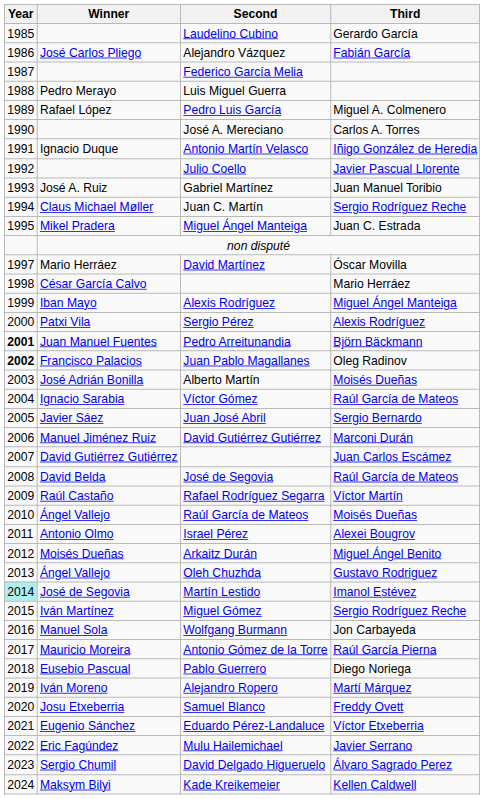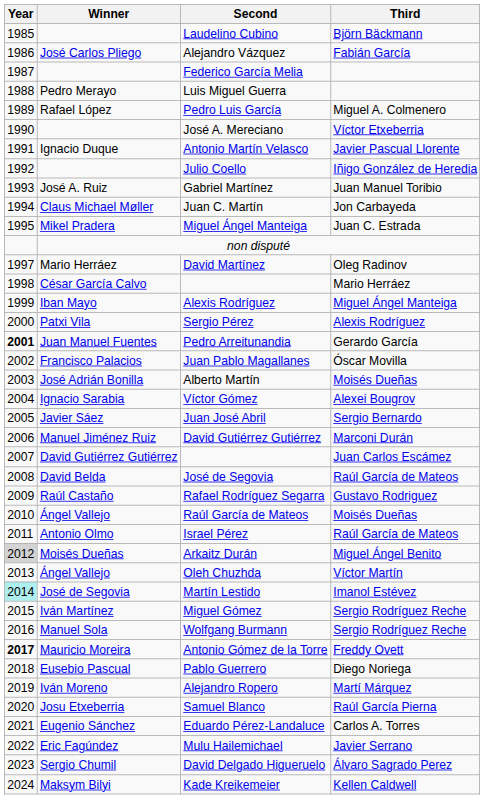Laudelino Cubino | Third: Gerardo García -> Björn Bäckmann
José A. Mereciano | Third: Carlos A. Torres -> Víctor Etxeberria
Antonio Martín Velasco | Third: Iñigo González de Heredia -> Javier Pascual Llorente
Julio Coello | Third: Javier Pascual Llorente -> Iñigo González de Heredia
Juan C. Martín | Third: Sergio Rodríguez Reche -> Jon Carbayeda
David Martínez | Third: Óscar Movilla -> Oleg Radinov
Pedro Arreitunandia | Third: Björn Bäckmann -> Gerardo García
Juan Pablo Magallanes | Year: bold -> normal
Juan Pablo Magallanes | Third: Oleg Radinov -> Óscar Movilla
Víctor Gómez | Third: Raúl García de Mateos -> Alexei Bougrov
Rafael Rodríguez Segarra | Third: Víctor Martín -> Gustavo Rodriguez
Israel Pérez | Third: Alexei Bougrov -> Raúl García de Mateos
Arkaitz Durán | Year: no background -> lightgrey background
Oleh Chuzhda | Third: Gustavo Rodriguez -> Víctor Martín
Wolfgang Burmann | Third: Jon Carbayeda -> Sergio Rodríguez Reche
Antonio Gómez de la Torre | Year: normal -> bold
Antonio Gómez de la Torre | Third: Raúl García Pierna -> Freddy Ovett
Samuel Blanco | Third: Freddy Ovett -> Raúl García Pierna
Eduardo Pérez-Landaluce | Third: Víctor Etxeberria -> Carlos A. Torres
